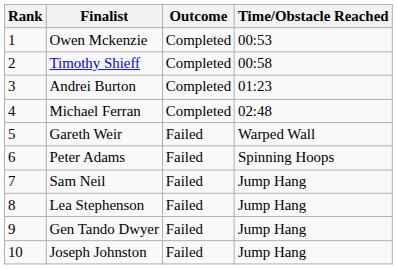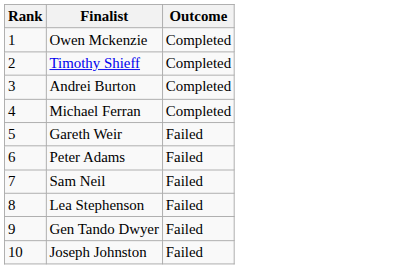- column: Time/Obstacle Reached | 00:53 | 00:58 | 01:23 | 02:48 | Warped Wall | Spinning Hoops | Jump Hang | Jump Hang | Jump Hang | Jump Hang
